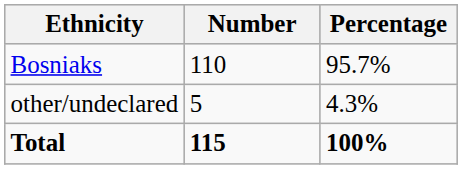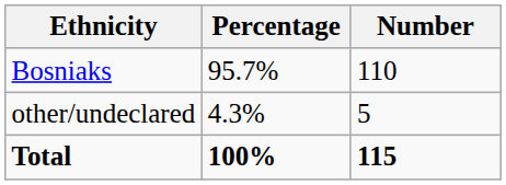columns swapped: Number <-> Percentage
